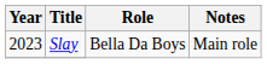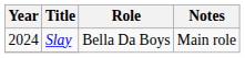Slay | Year: 2023 -> 2024
